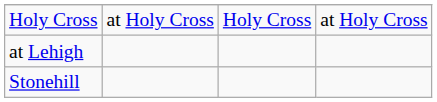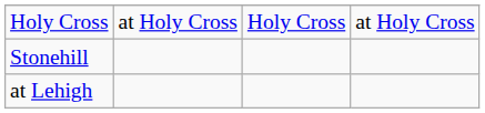rows swapped: at Lehigh <-> Stonehill
